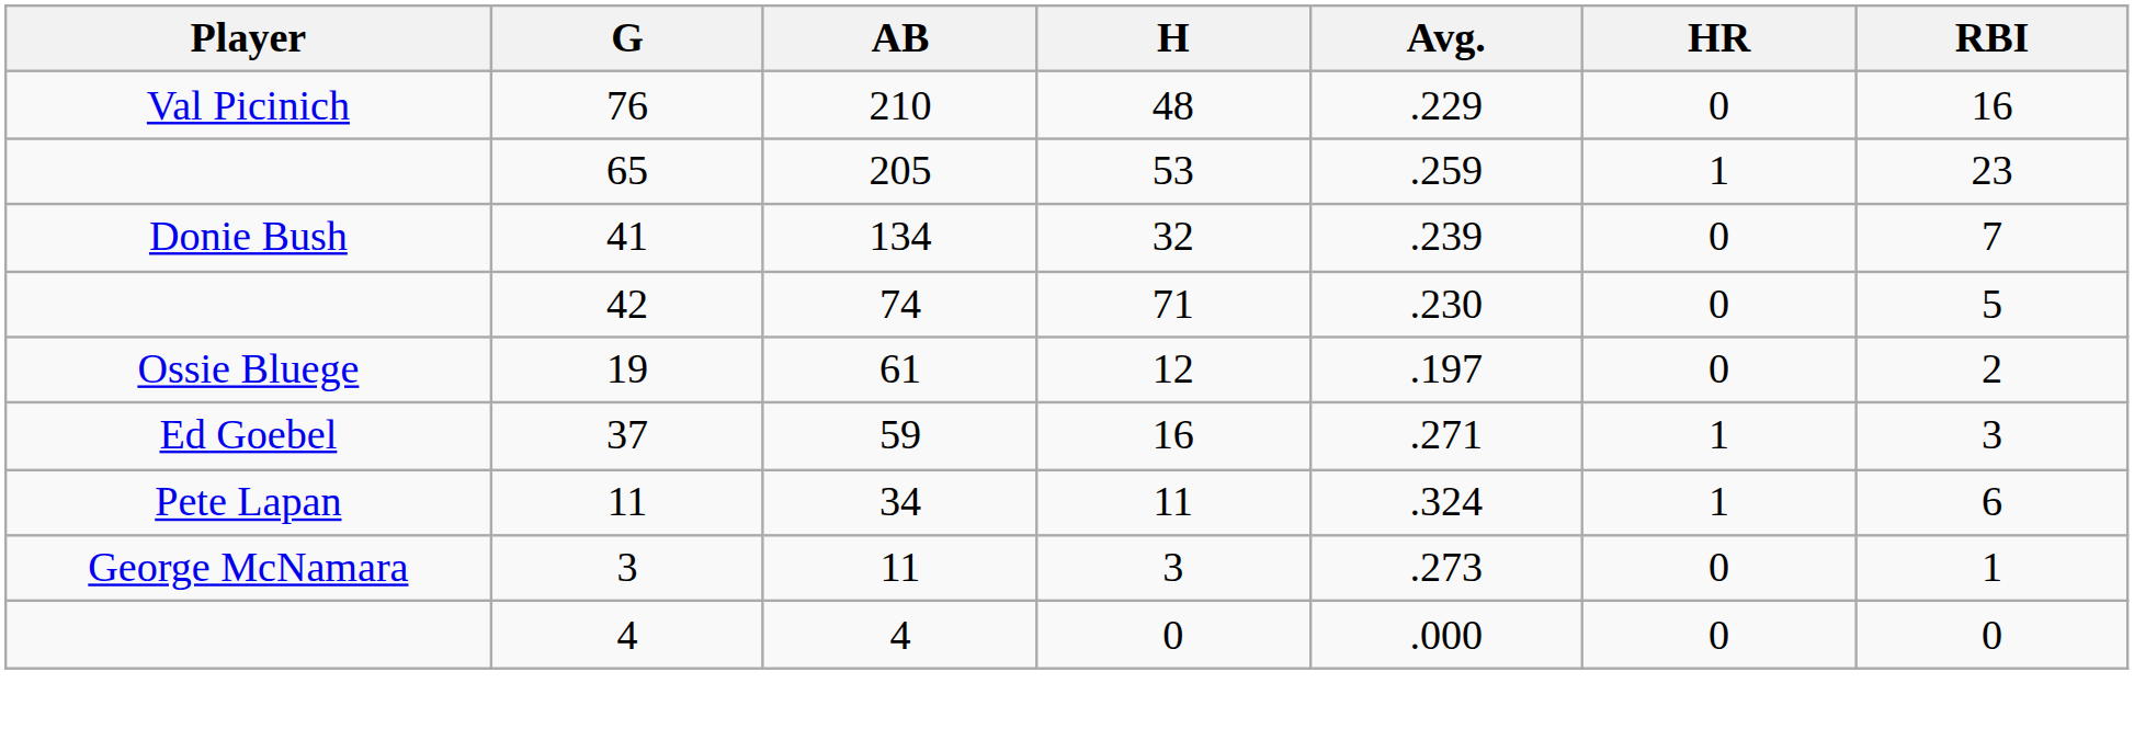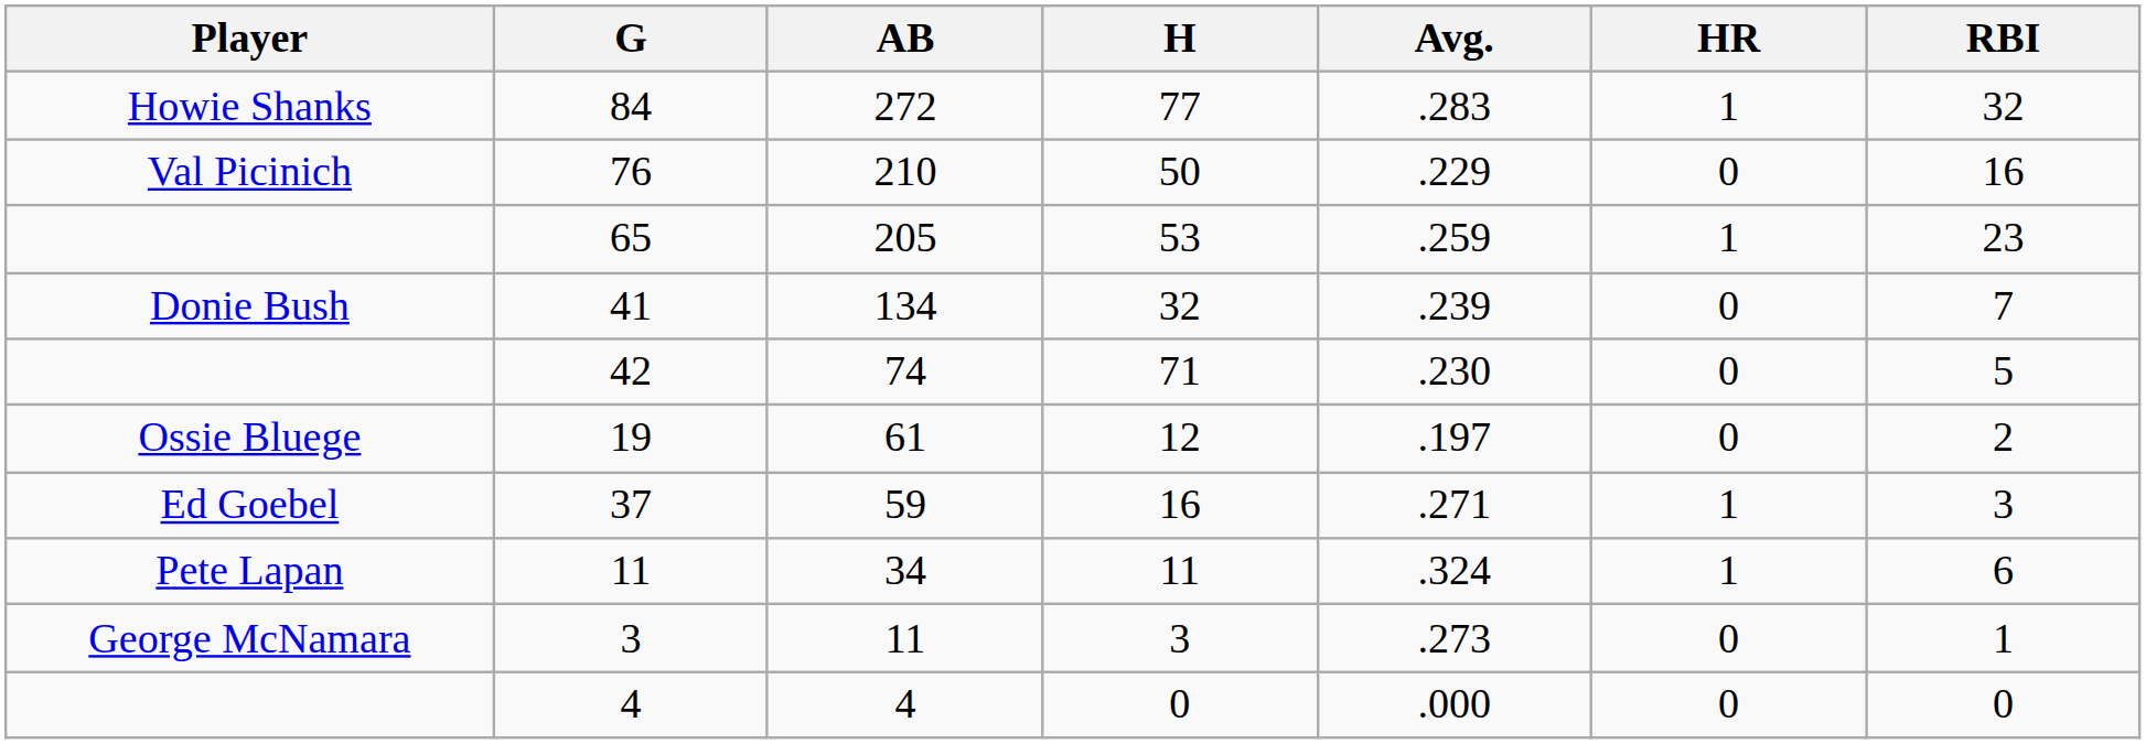+ row: Howie Shanks | 84 | 272 | 77 | .283 | 1 | 32
76 | H: 48 -> 50
